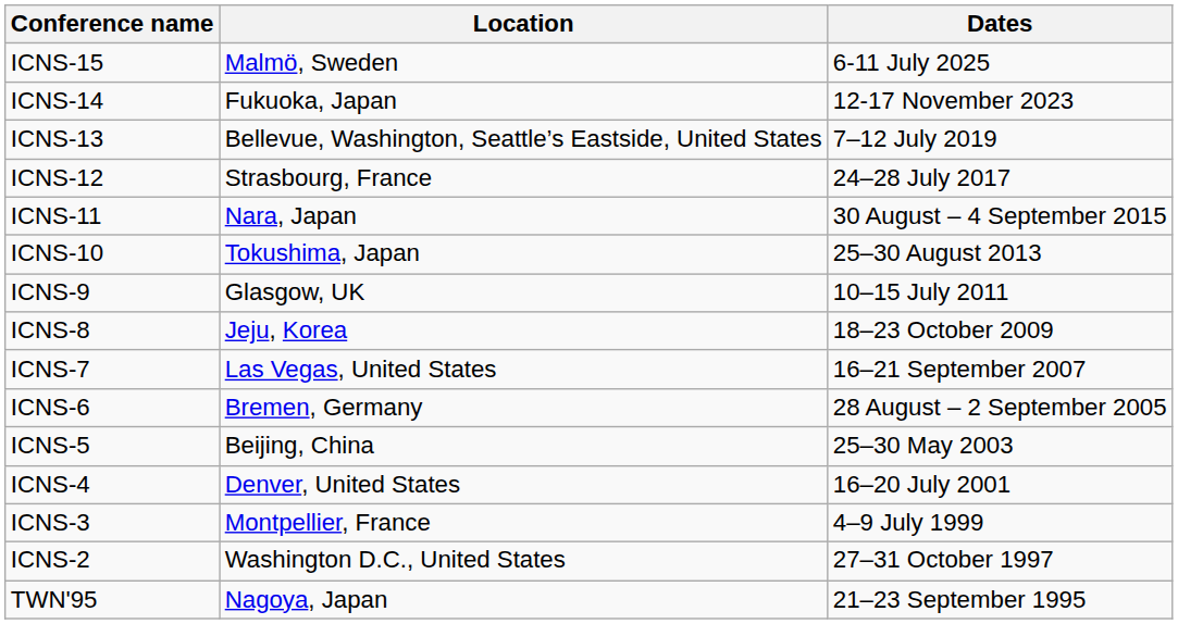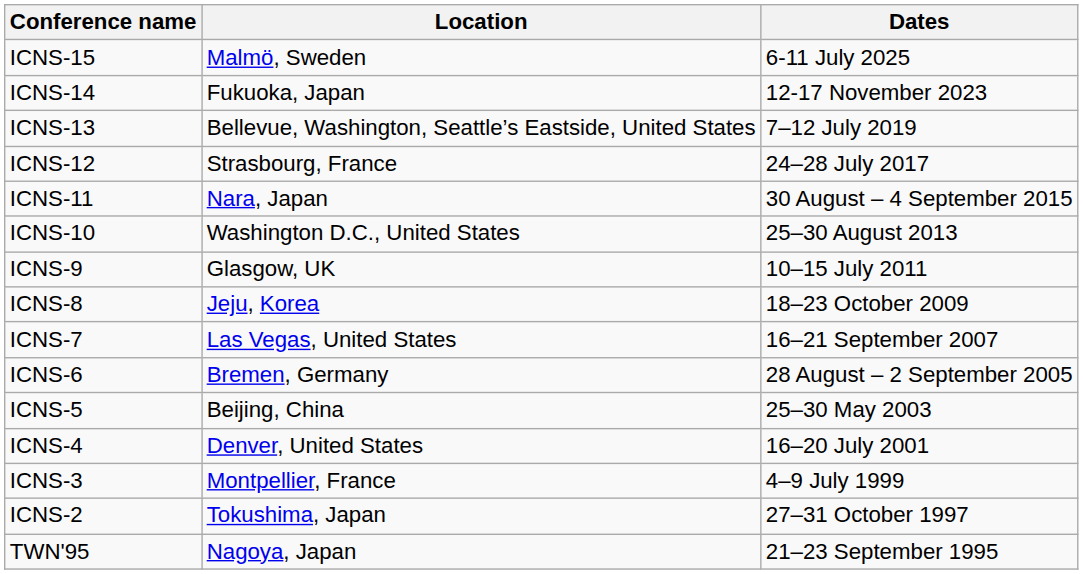ICNS-10 | Location: Tokushima, Japan -> Washington D.C., United States
ICNS-2 | Location: Washington D.C., United States -> Tokushima, Japan
